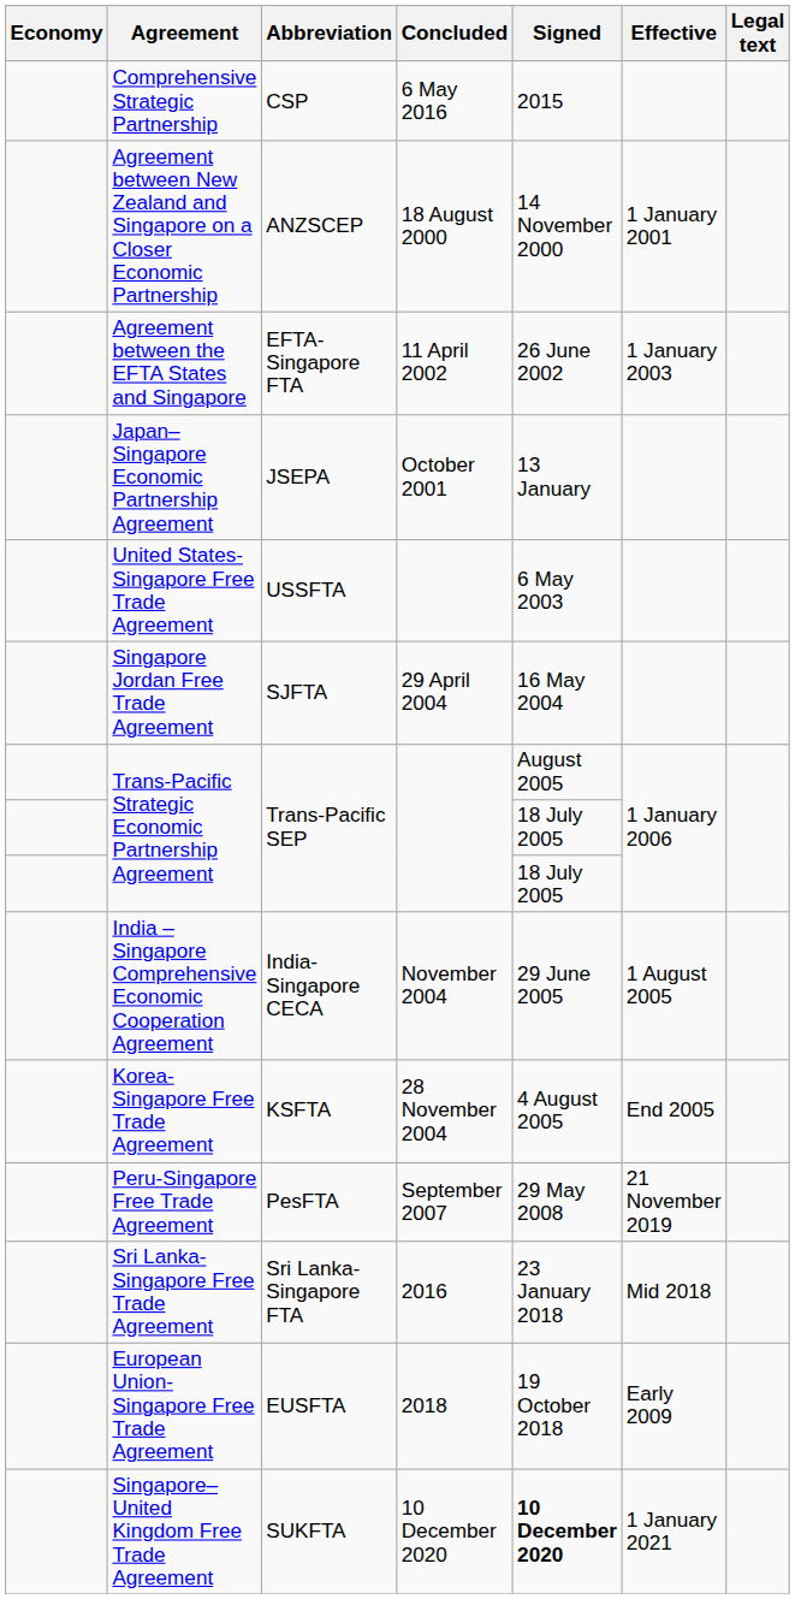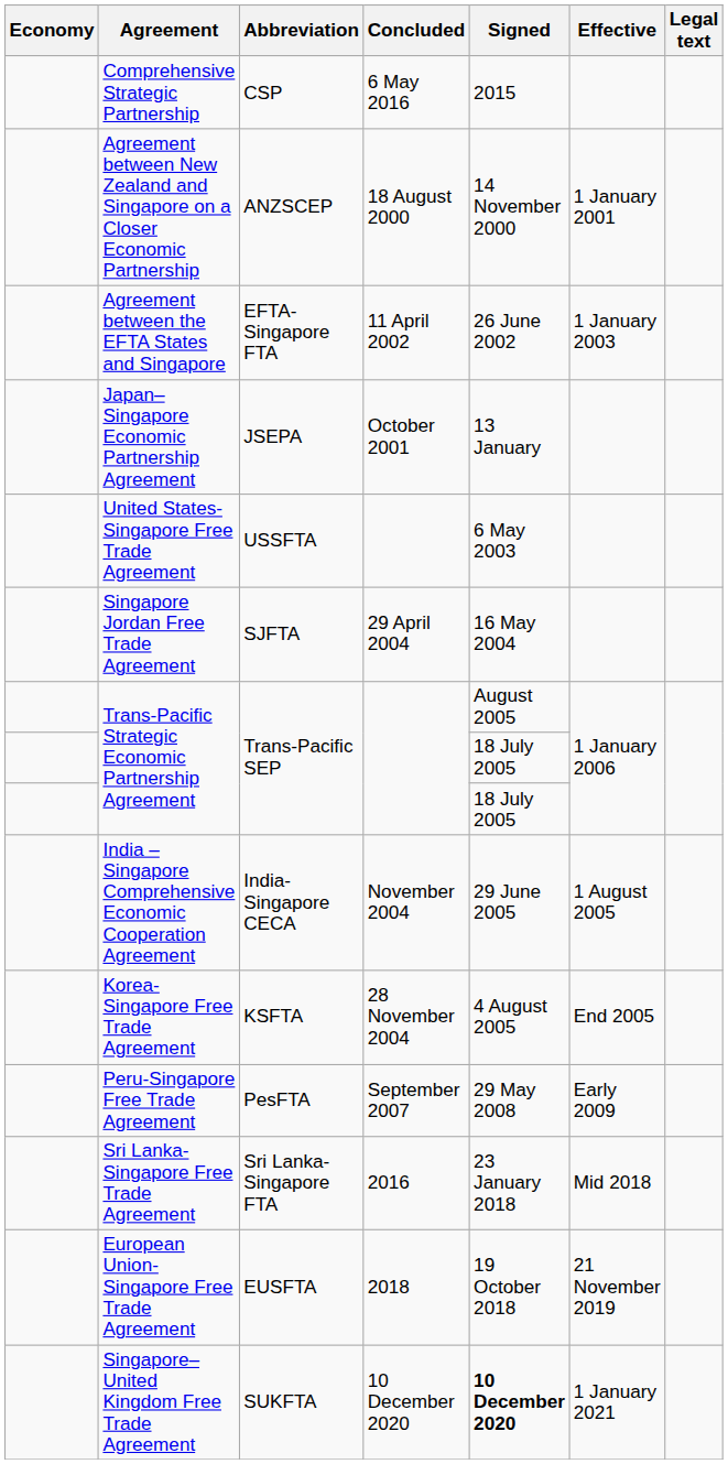Peru-Singapore Free Trade Agreement | Effective: 21 November 2019 -> Early 2009
European Union-Singapore Free Trade Agreement | Effective: Early 2009 -> 21 November 2019
